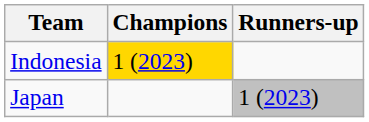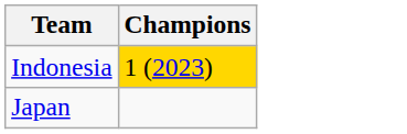- column: Runners-up | 1 (2023)
